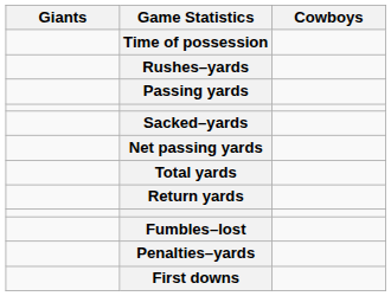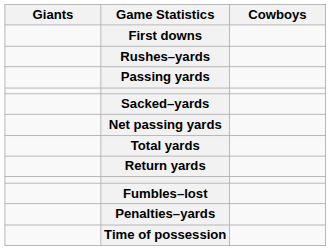rows swapped: First downs <-> Time of possession
